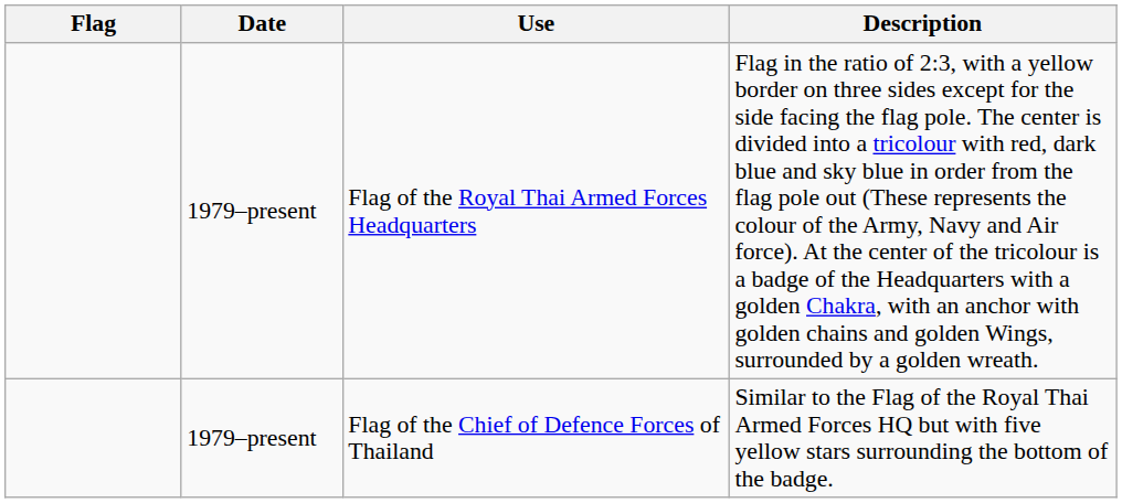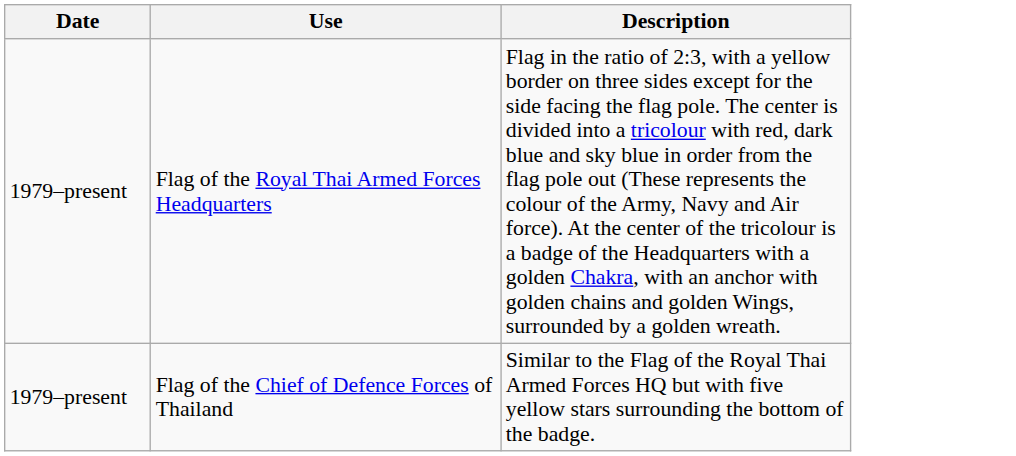- column: Flag
